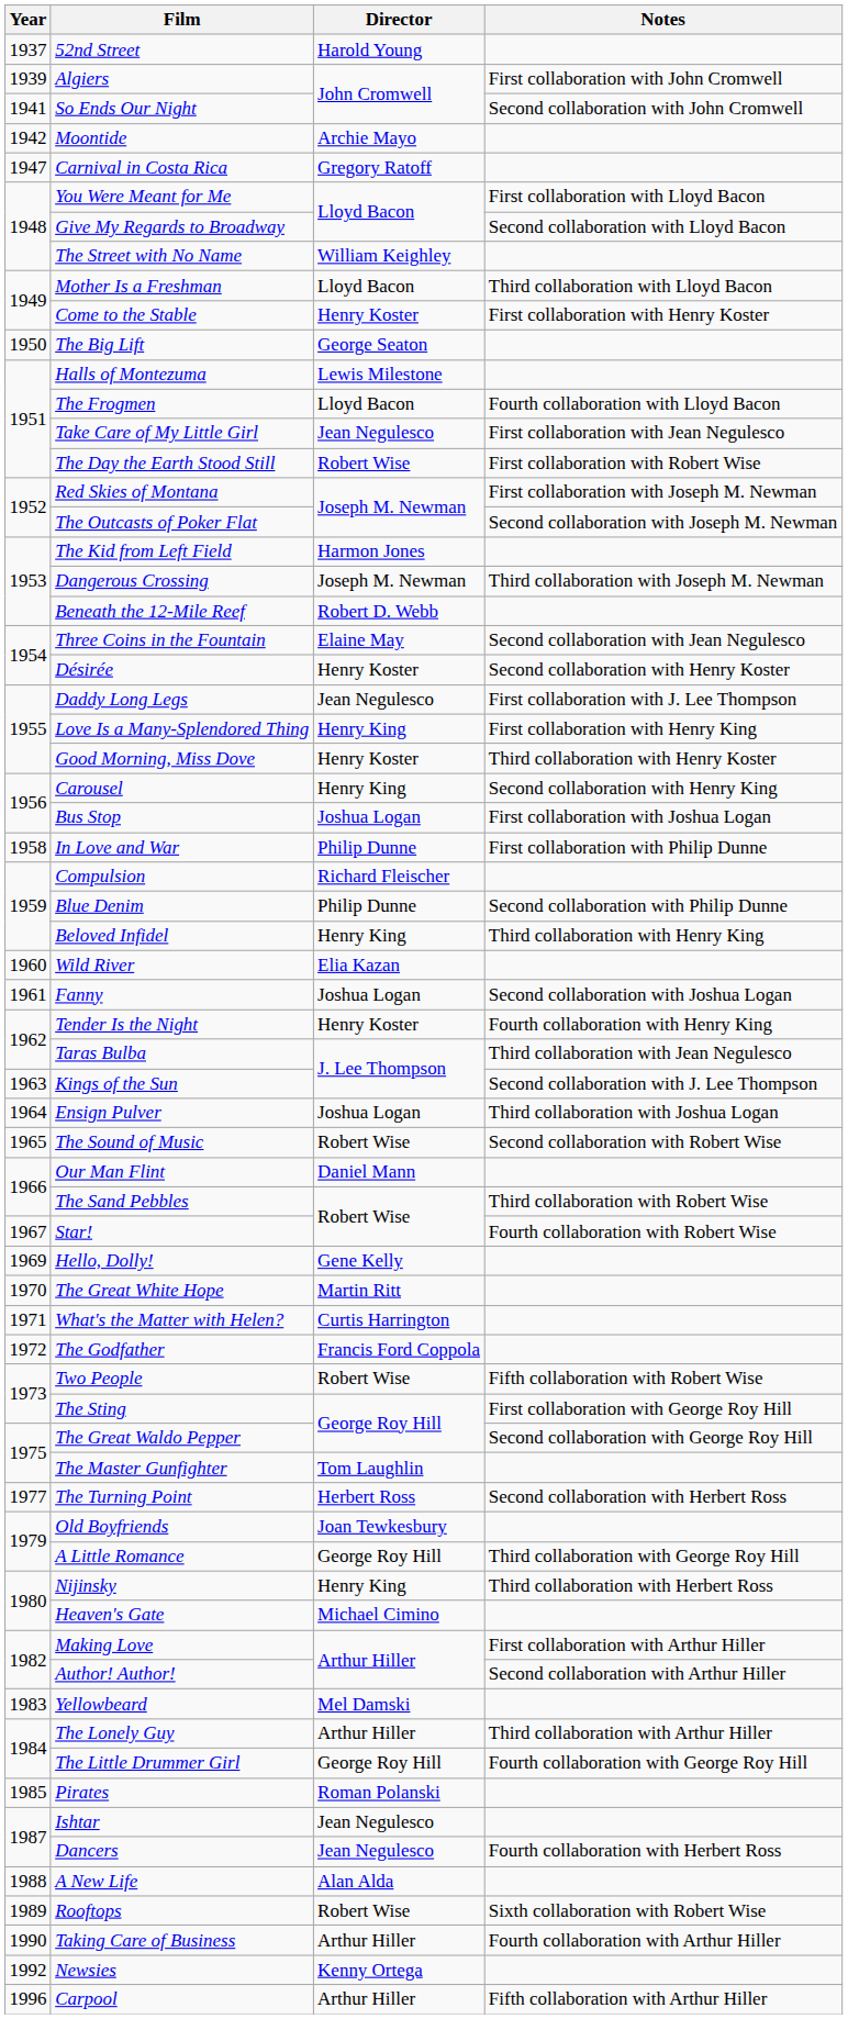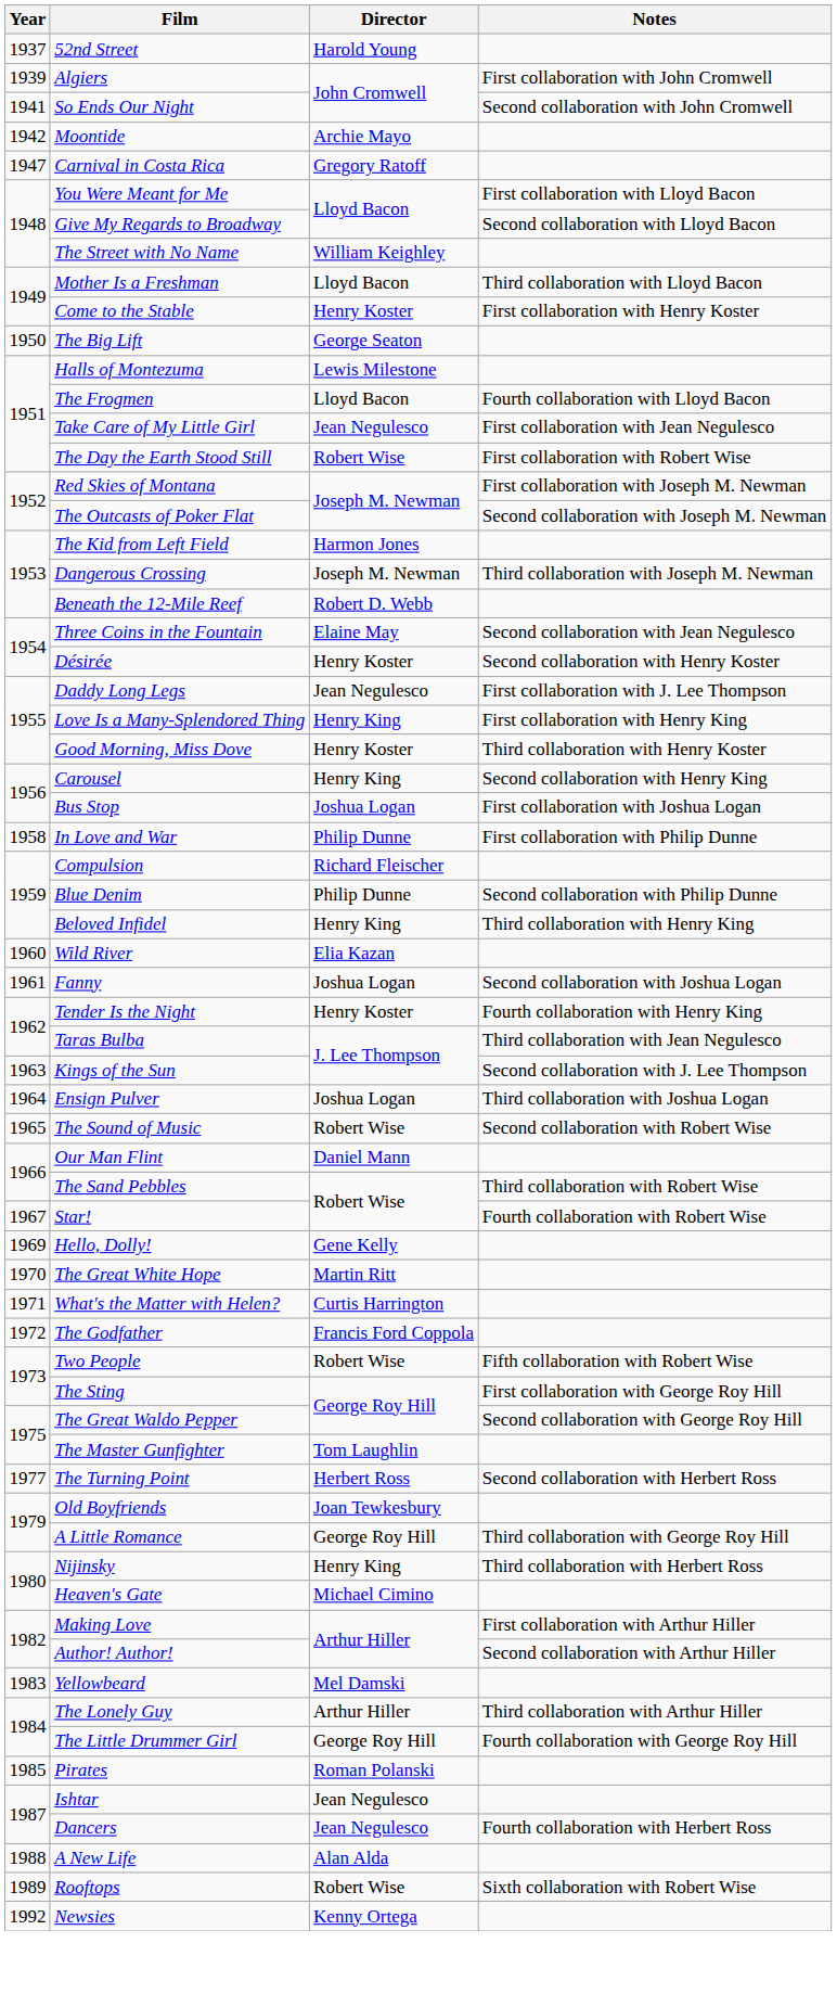- row: 1990 | Taking Care of Business | Arthur Hiller | Fourth collaboration with Arthur Hiller
- row: 1996 | Carpool | Arthur Hiller | Fifth collaboration with Arthur Hiller
